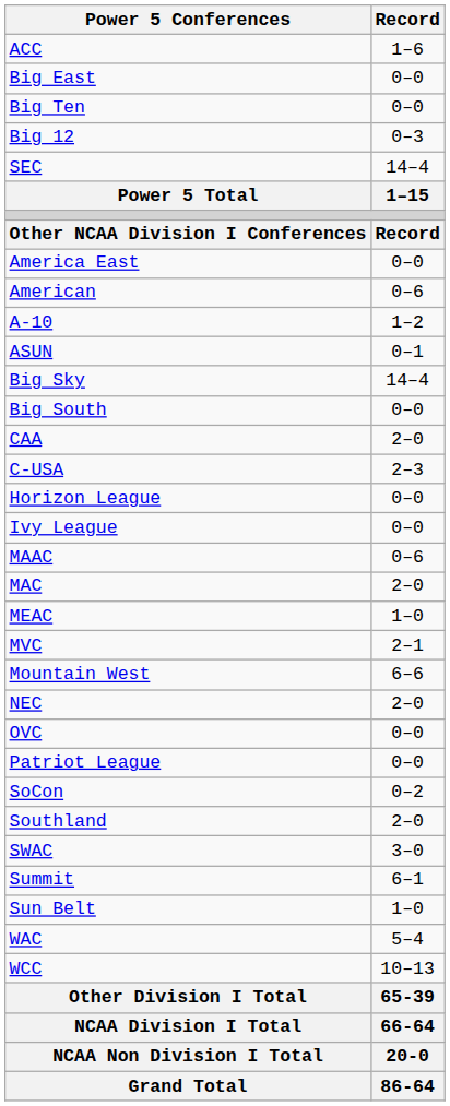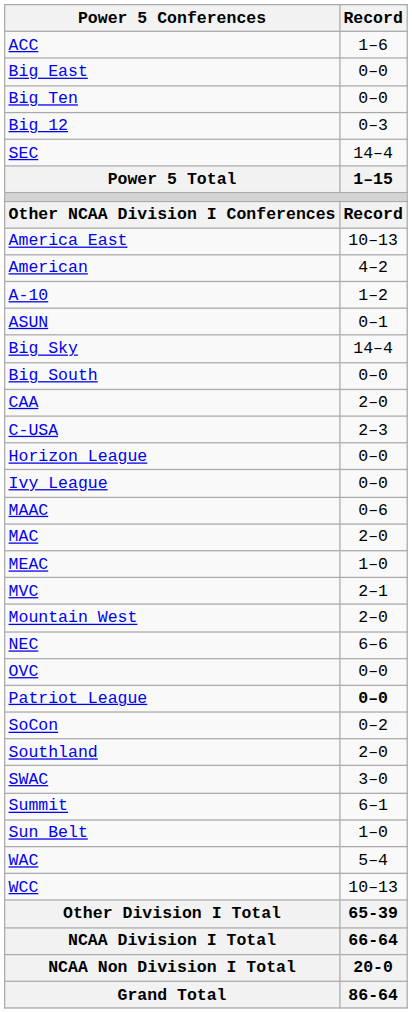America East | Record: 0–0 -> 10–13
American | Record: 0–6 -> 4–2
Mountain West | Record: 6–6 -> 2–0
NEC | Record: 2–0 -> 6–6
Patriot League | Record: normal -> bold
